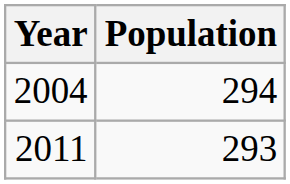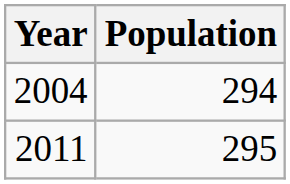2011 | Population: 293 -> 295
